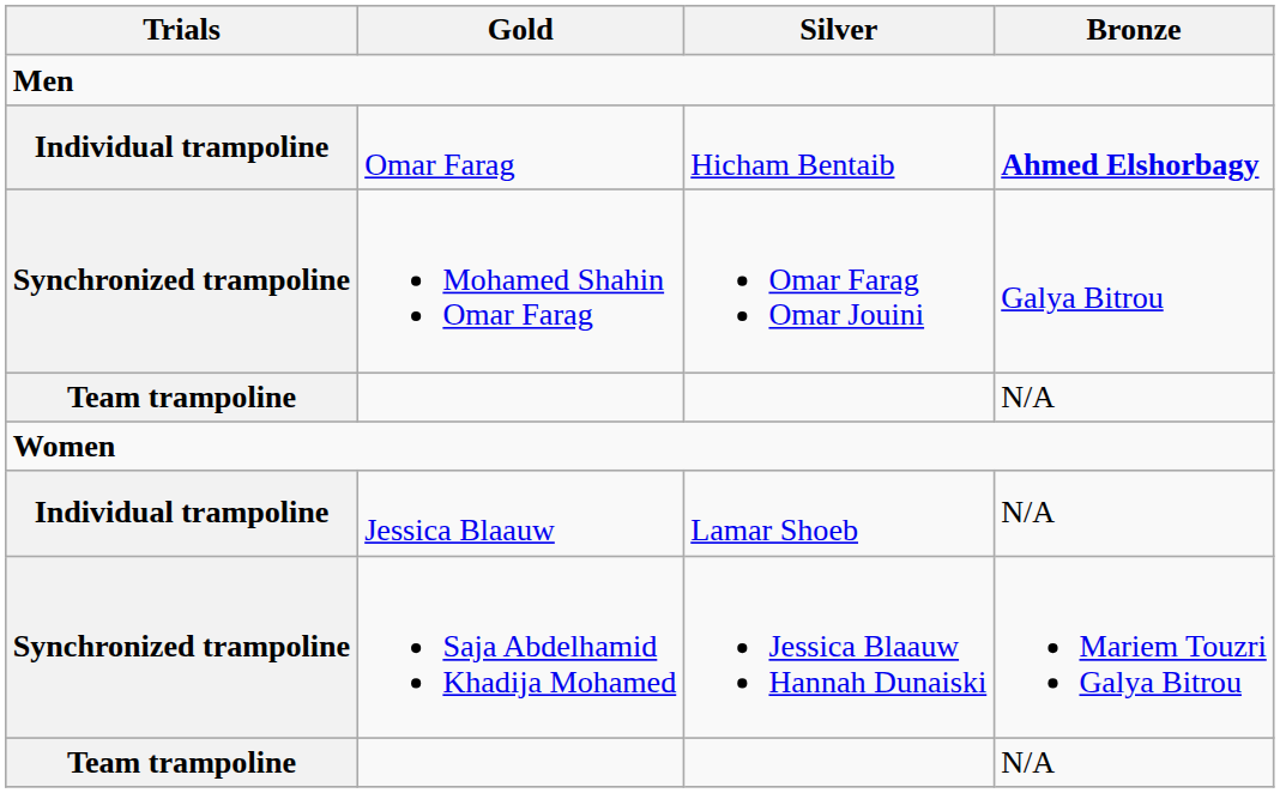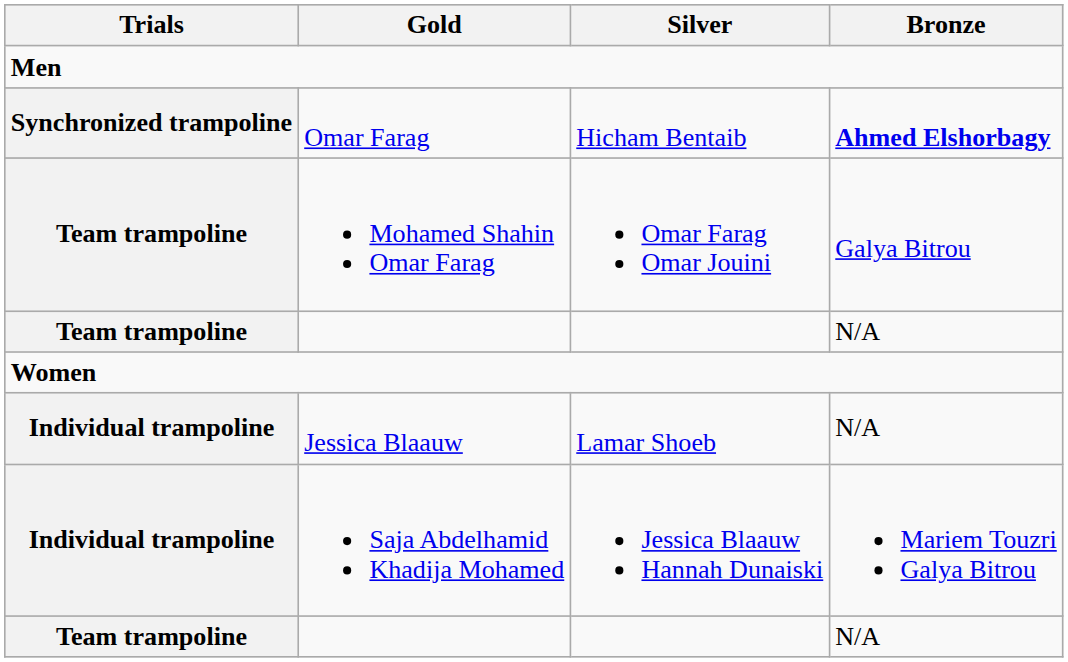Omar Farag | Trials: Individual trampoline -> Synchronized trampoline
Mohamed Shahin Omar Farag | Trials: Synchronized trampoline -> Team trampoline
Saja Abdelhamid Khadija Mohamed | Trials: Synchronized trampoline -> Individual trampoline
